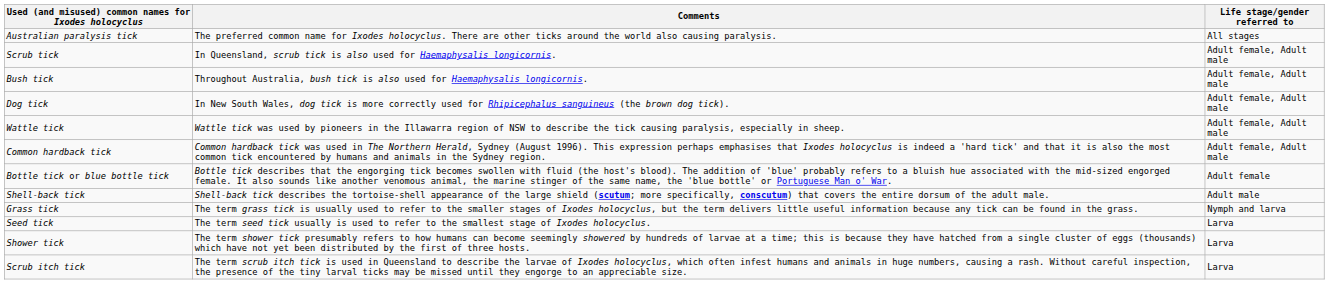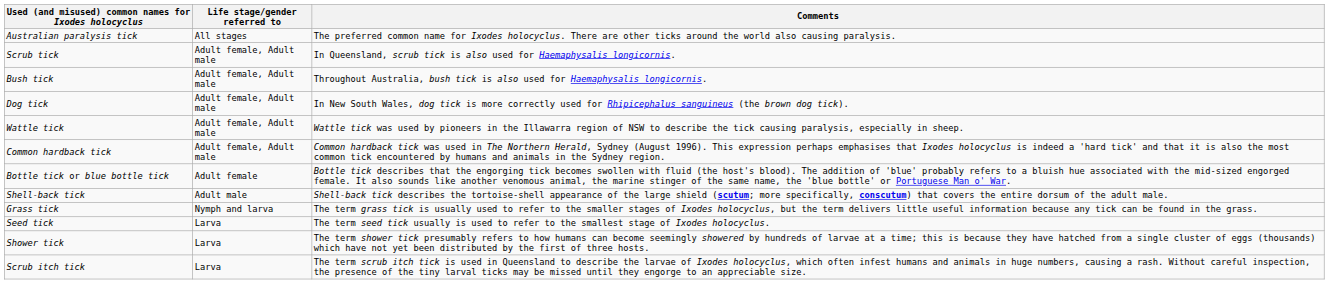columns swapped: Life stage/gender referred to <-> Comments
